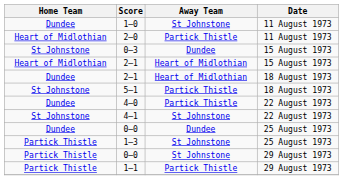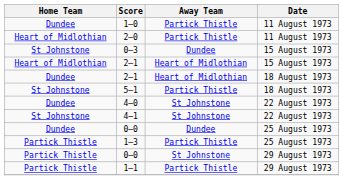1–0 | Away Team: St Johnstone -> Partick Thistle
4–0 | Away Team: Partick Thistle -> St Johnstone
1–3 | Away Team: St Johnstone -> Partick Thistle
